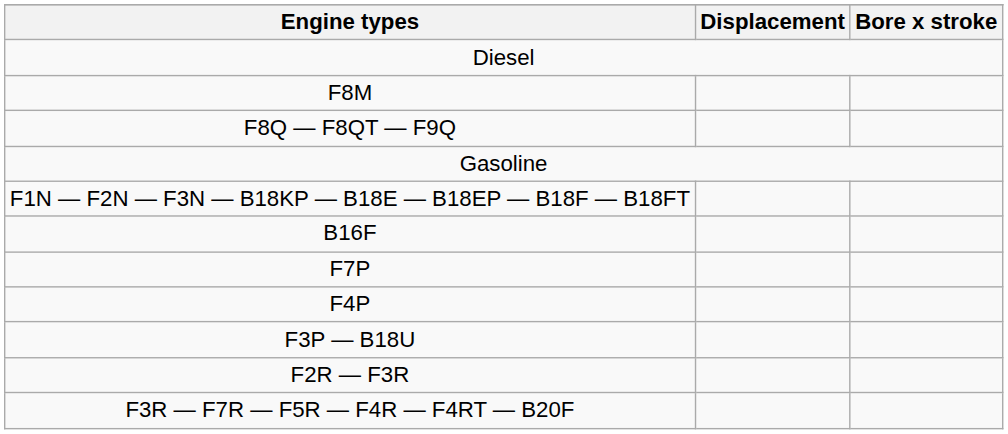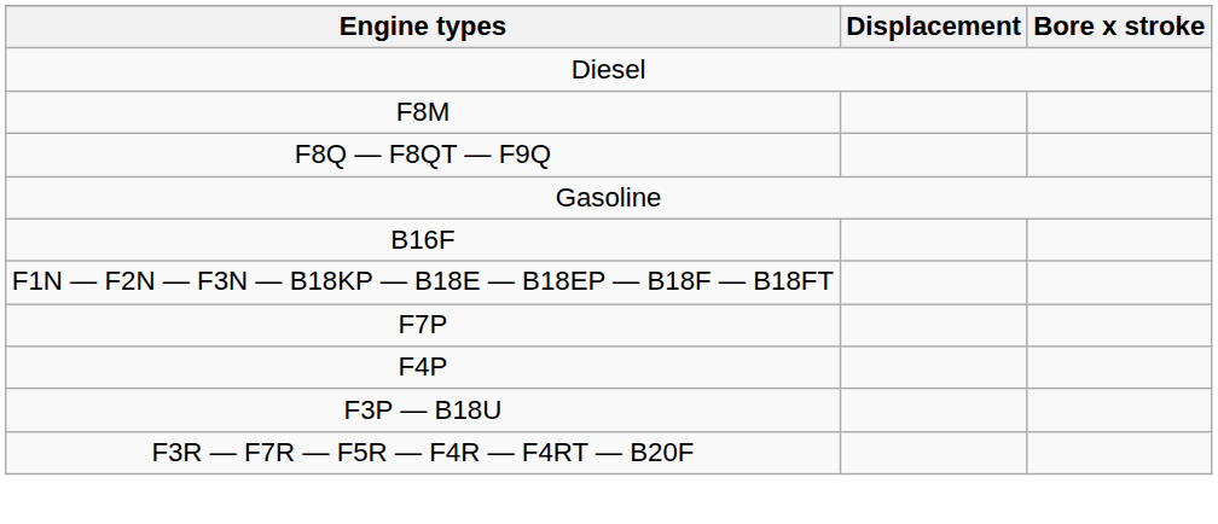rows swapped: B16F <-> F1N — F2N — F3N — B18KP — B18E — B18EP — B18F — B18FT
- row: F2R — F3R
